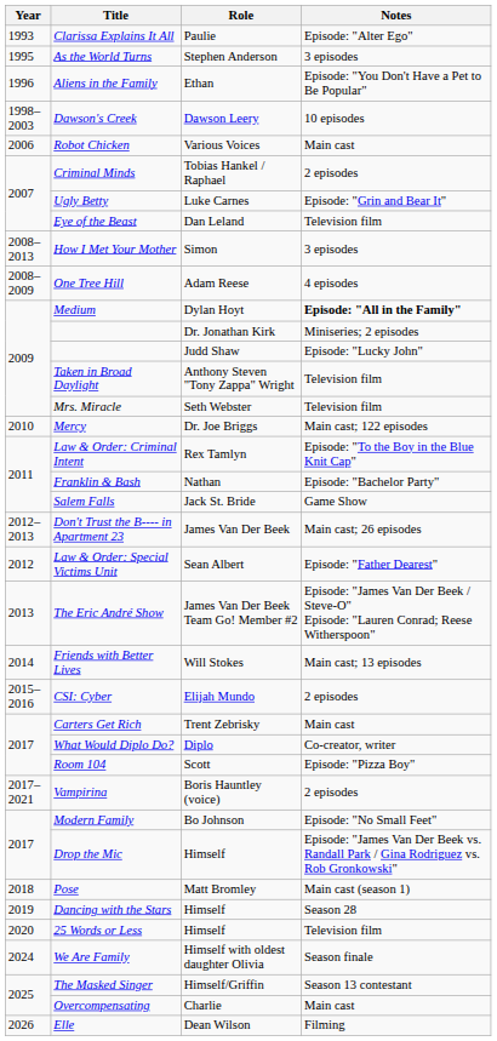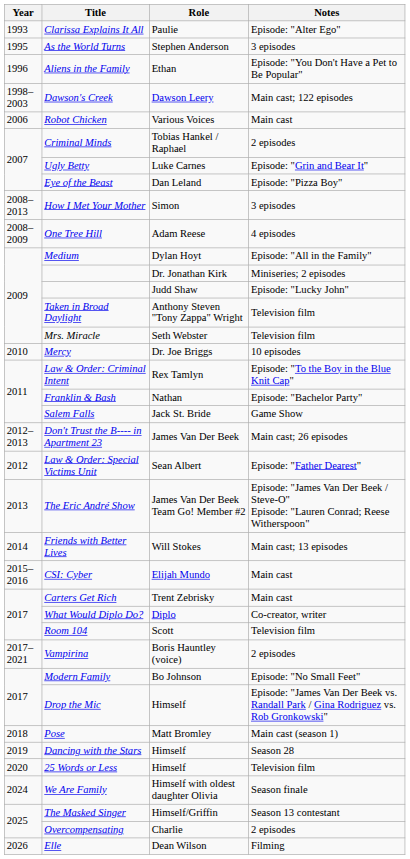Dawson's Creek | Notes: 10 episodes -> Main cast; 122 episodes
Eye of the Beast | Notes: Television film -> Episode: "Pizza Boy"
Medium | Notes: bold -> normal
Mercy | Notes: Main cast; 122 episodes -> 10 episodes
CSI: Cyber | Notes: 2 episodes -> Main cast
Room 104 | Notes: Episode: "Pizza Boy" -> Television film
Overcompensating | Notes: Main cast -> 2 episodes
